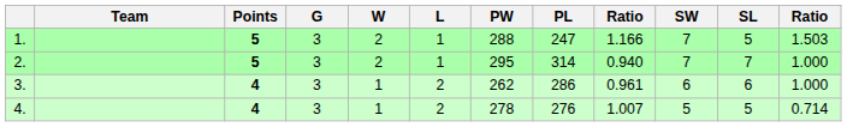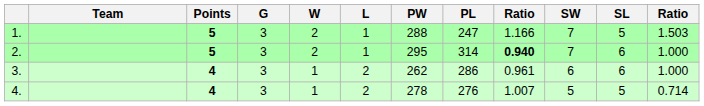2. | column 9: normal -> bold
2. | SL: 7 -> 6
